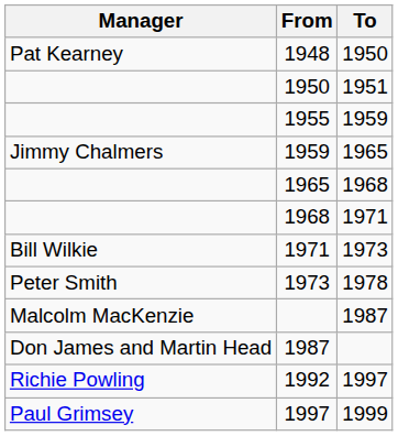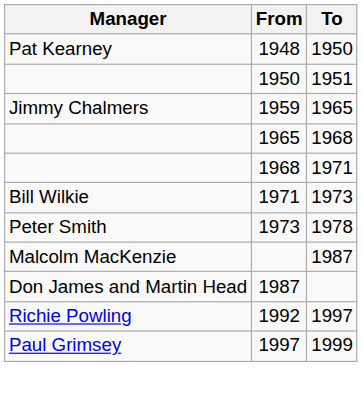- row: 1955 | 1959
